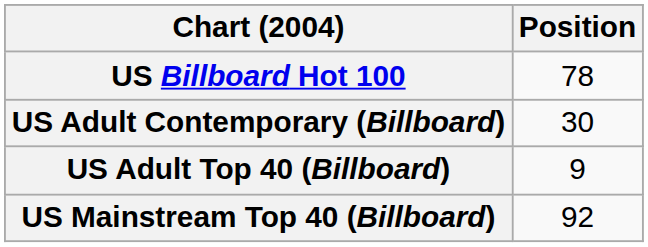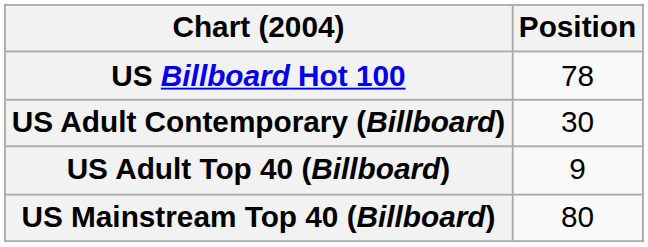US Mainstream Top 40 (Billboard) | Position: 92 -> 80
